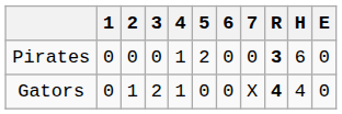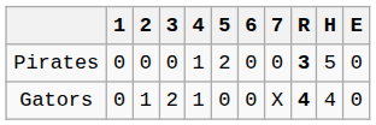Pirates | H: 6 -> 5
